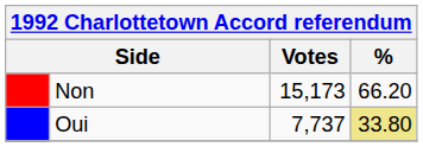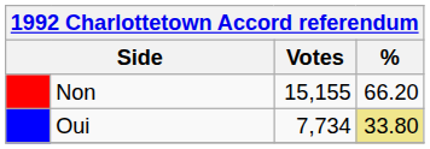Non | Votes: 15,173 -> 15,155
Oui | Votes: 7,737 -> 7,734
